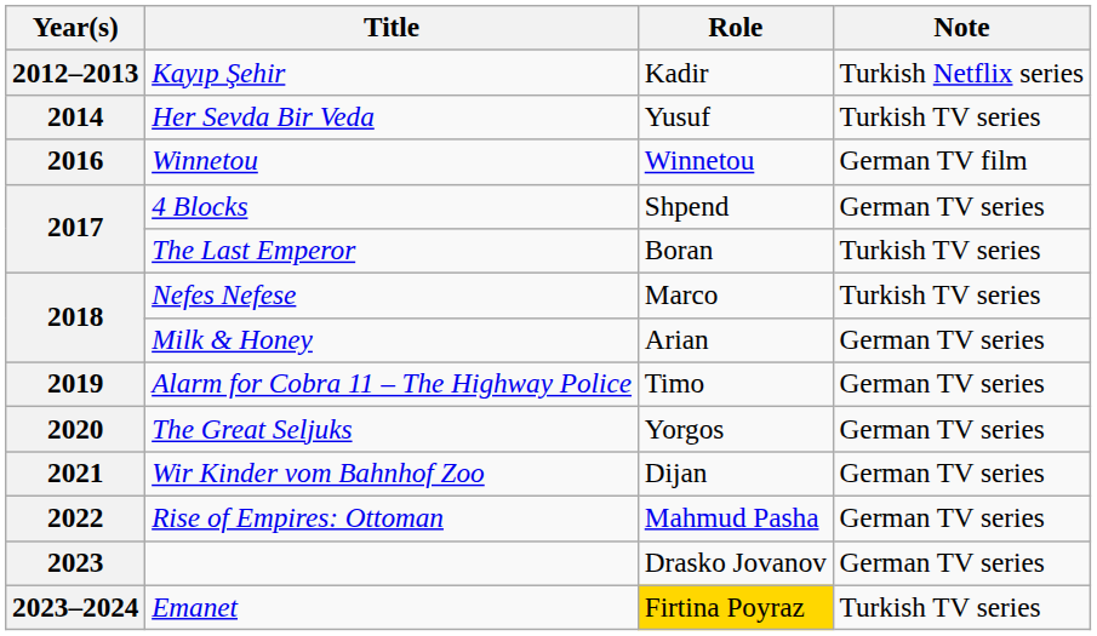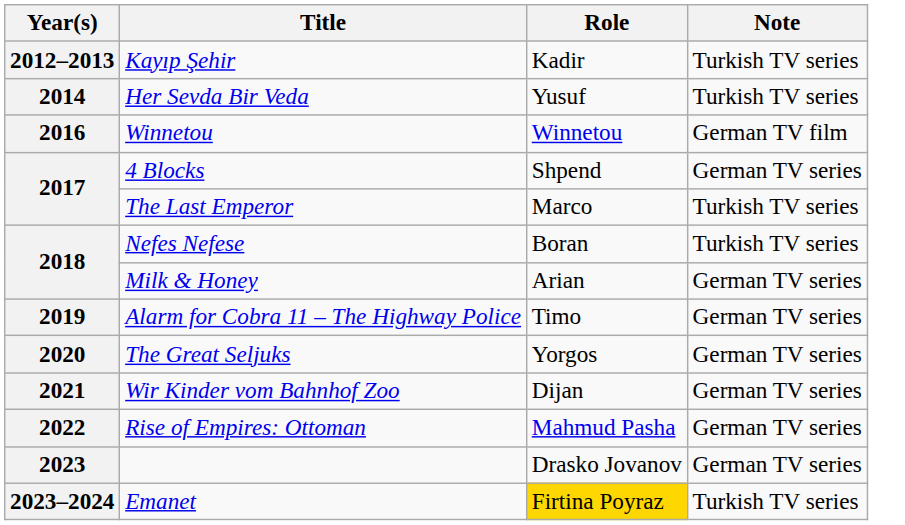Kayıp Şehir | Note: Turkish Netflix series -> Turkish TV series
The Last Emperor | Role: Boran -> Marco
Nefes Nefese | Role: Marco -> Boran
